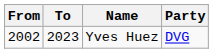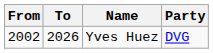Yves Huez | To: 2023 -> 2026
